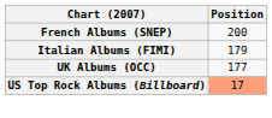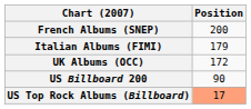UK Albums (OCC) | Position: 177 -> 172
+ row: US Billboard 200 | 90
